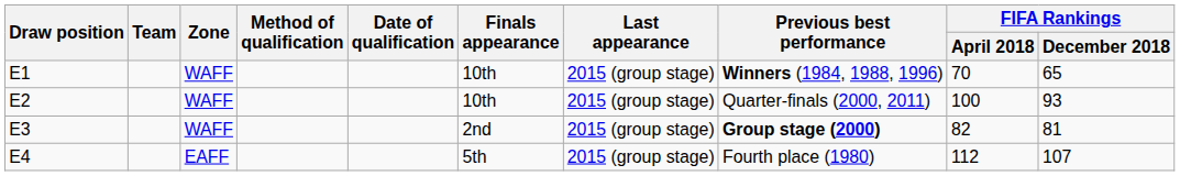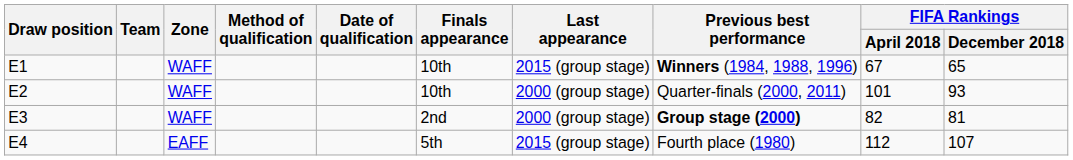E1 | FIFA Rankings / April 2018: 70 -> 67
E2 | Last appearance: 2015 (group stage) -> 2000 (group stage)
E2 | FIFA Rankings / April 2018: 100 -> 101
E3 | Last appearance: 2015 (group stage) -> 2000 (group stage)
